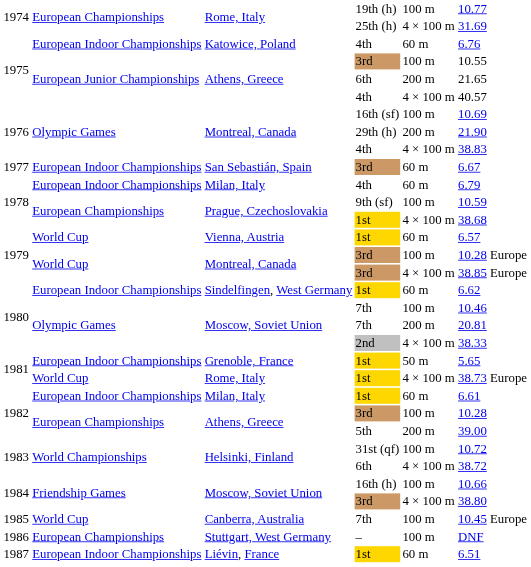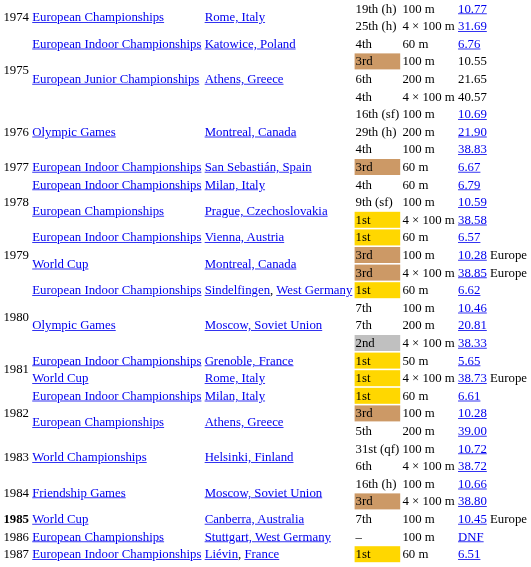Montreal, Canada / 4th | column 5: 4 × 100 m -> 100 m
Prague, Czechoslovakia / 1st | column 6: 38.68 -> 38.58
Vienna, Austria | column 2: World Cup -> European Indoor Championships
Canberra, Australia | column 1: normal -> bold
